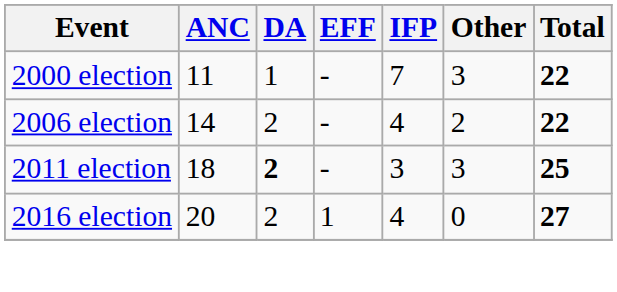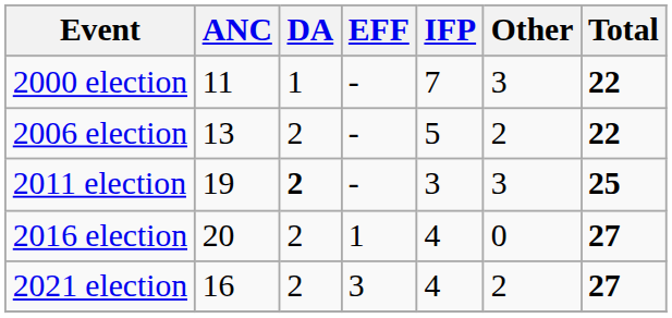2006 election | ANC: 14 -> 13
2006 election | IFP: 4 -> 5
2011 election | ANC: 18 -> 19
+ row: 2021 election | 16 | 2 | 3 | 4 | 2 | 27
